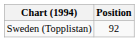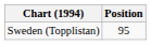Sweden (Topplistan) | Position: 92 -> 95
